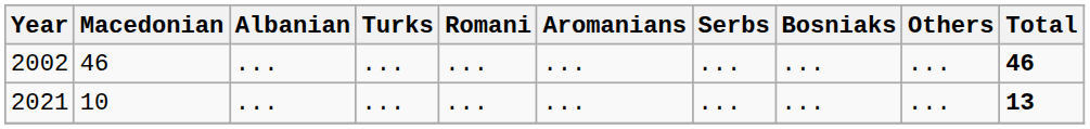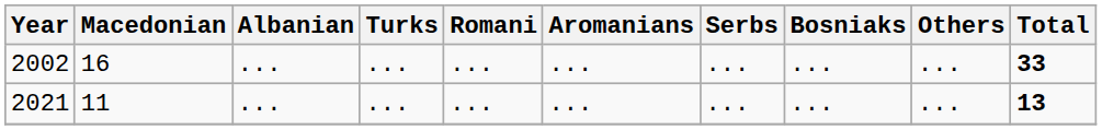2002 | Macedonian: 46 -> 16
2002 | Total: 46 -> 33
2021 | Macedonian: 10 -> 11
